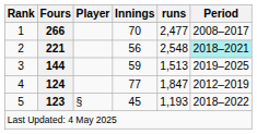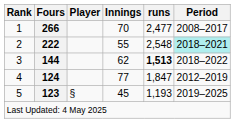2 | Fours: 221 -> 222
2 | Innings: 56 -> 55
3 | Innings: 59 -> 62
3 | runs: normal -> bold
3 | Period: 2019–2025 -> 2018–2022
5 | Period: 2018–2022 -> 2019–2025
